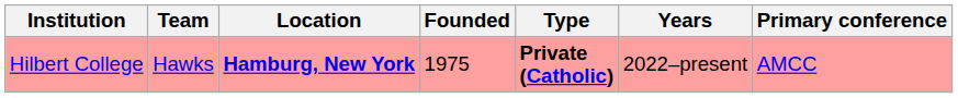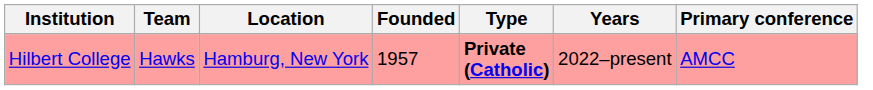Hilbert College | Location: bold -> normal
Hilbert College | Founded: 1975 -> 1957
